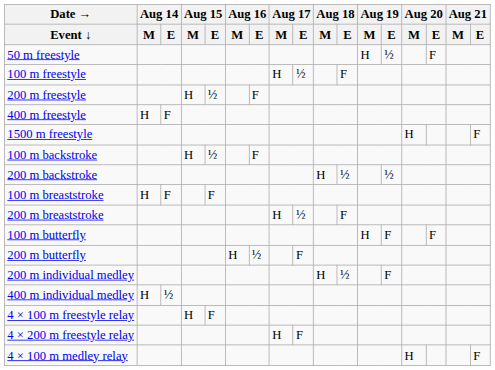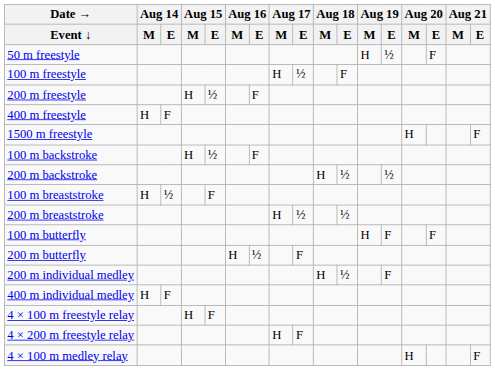100 m breaststroke | Aug 14 / E: F -> ½
200 m breaststroke | Aug 18 / E: F -> ½
400 m individual medley | Aug 14 / E: ½ -> F
